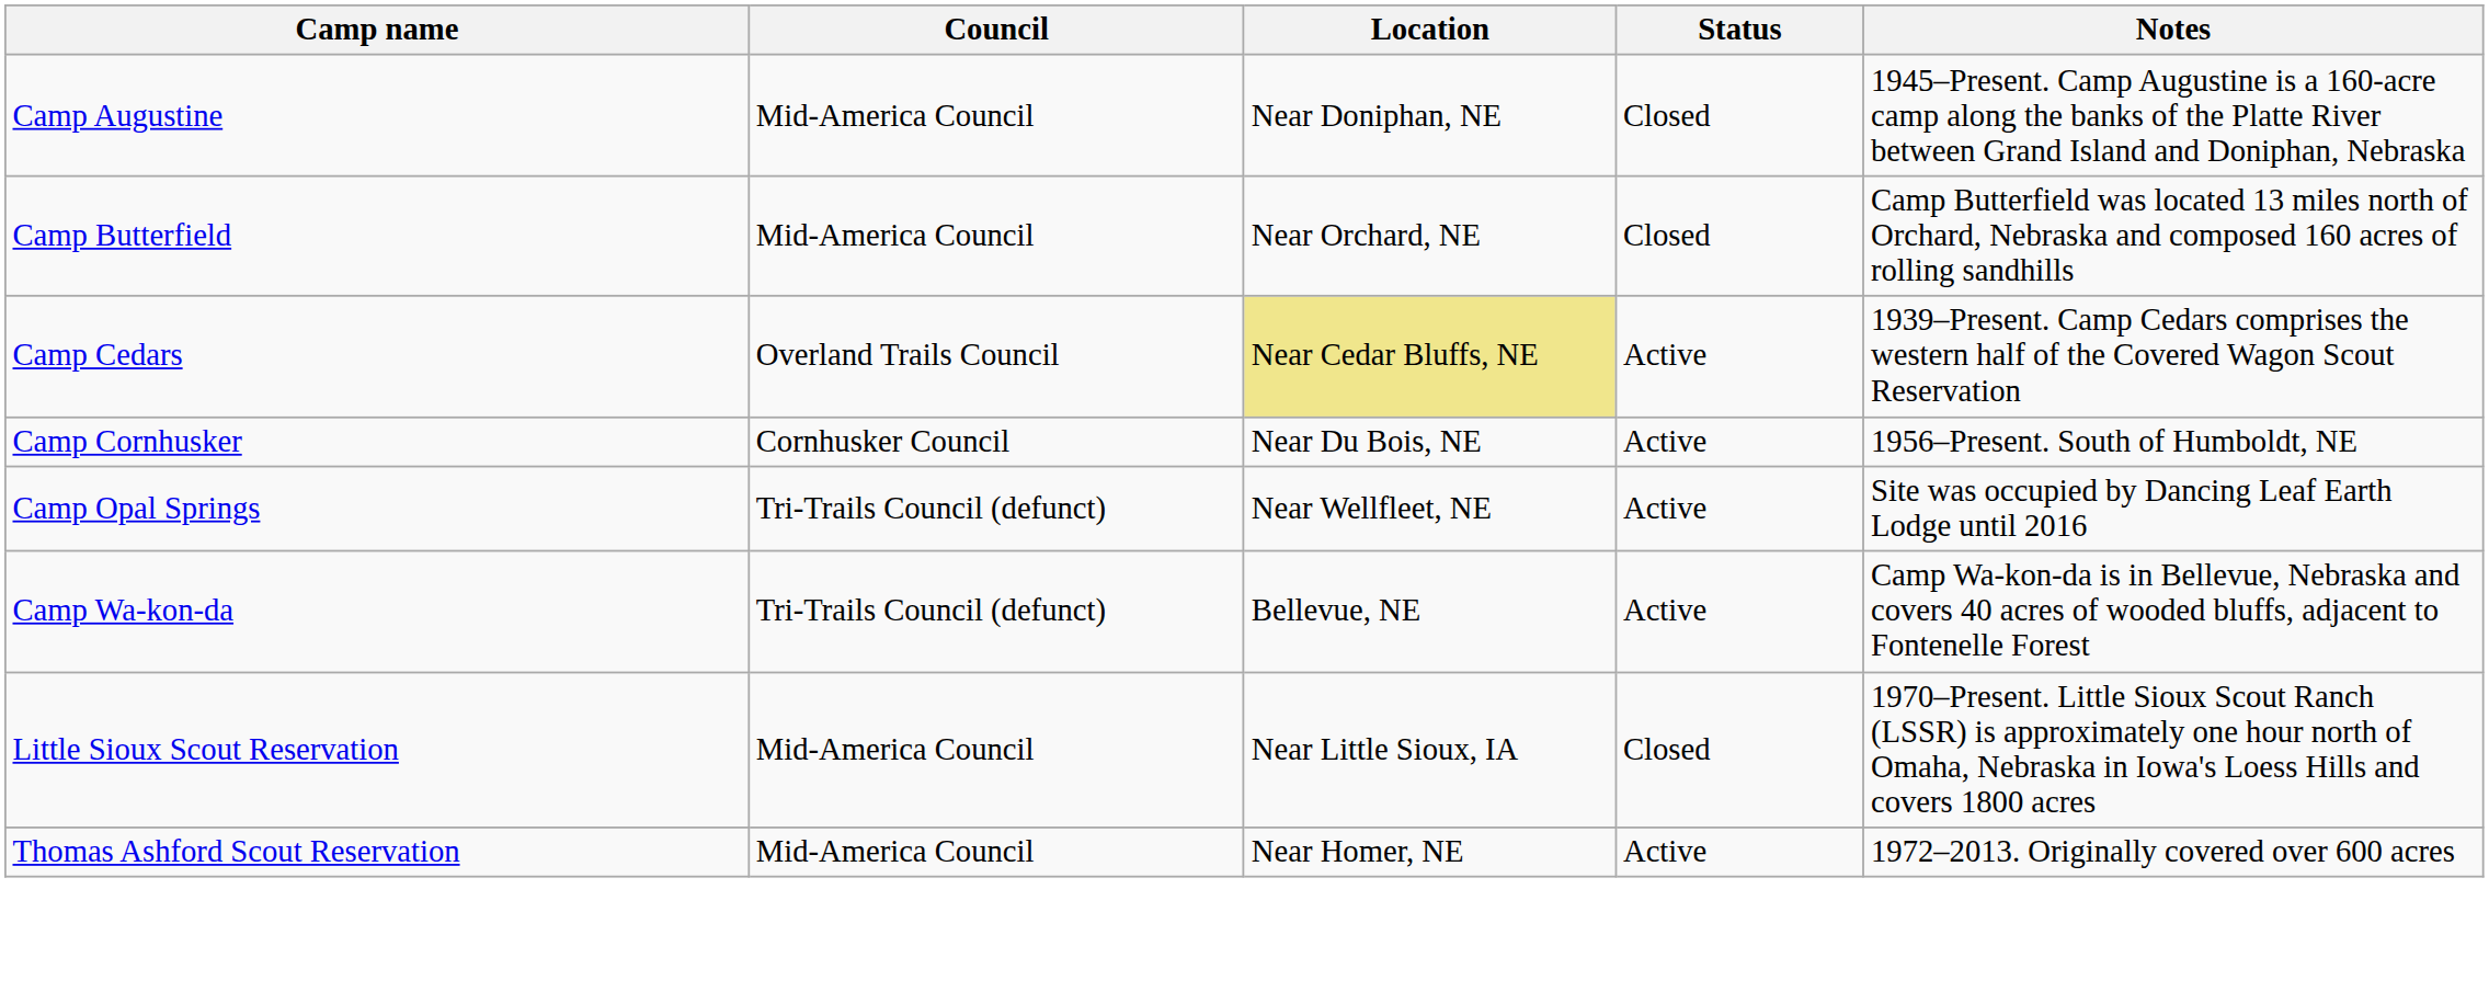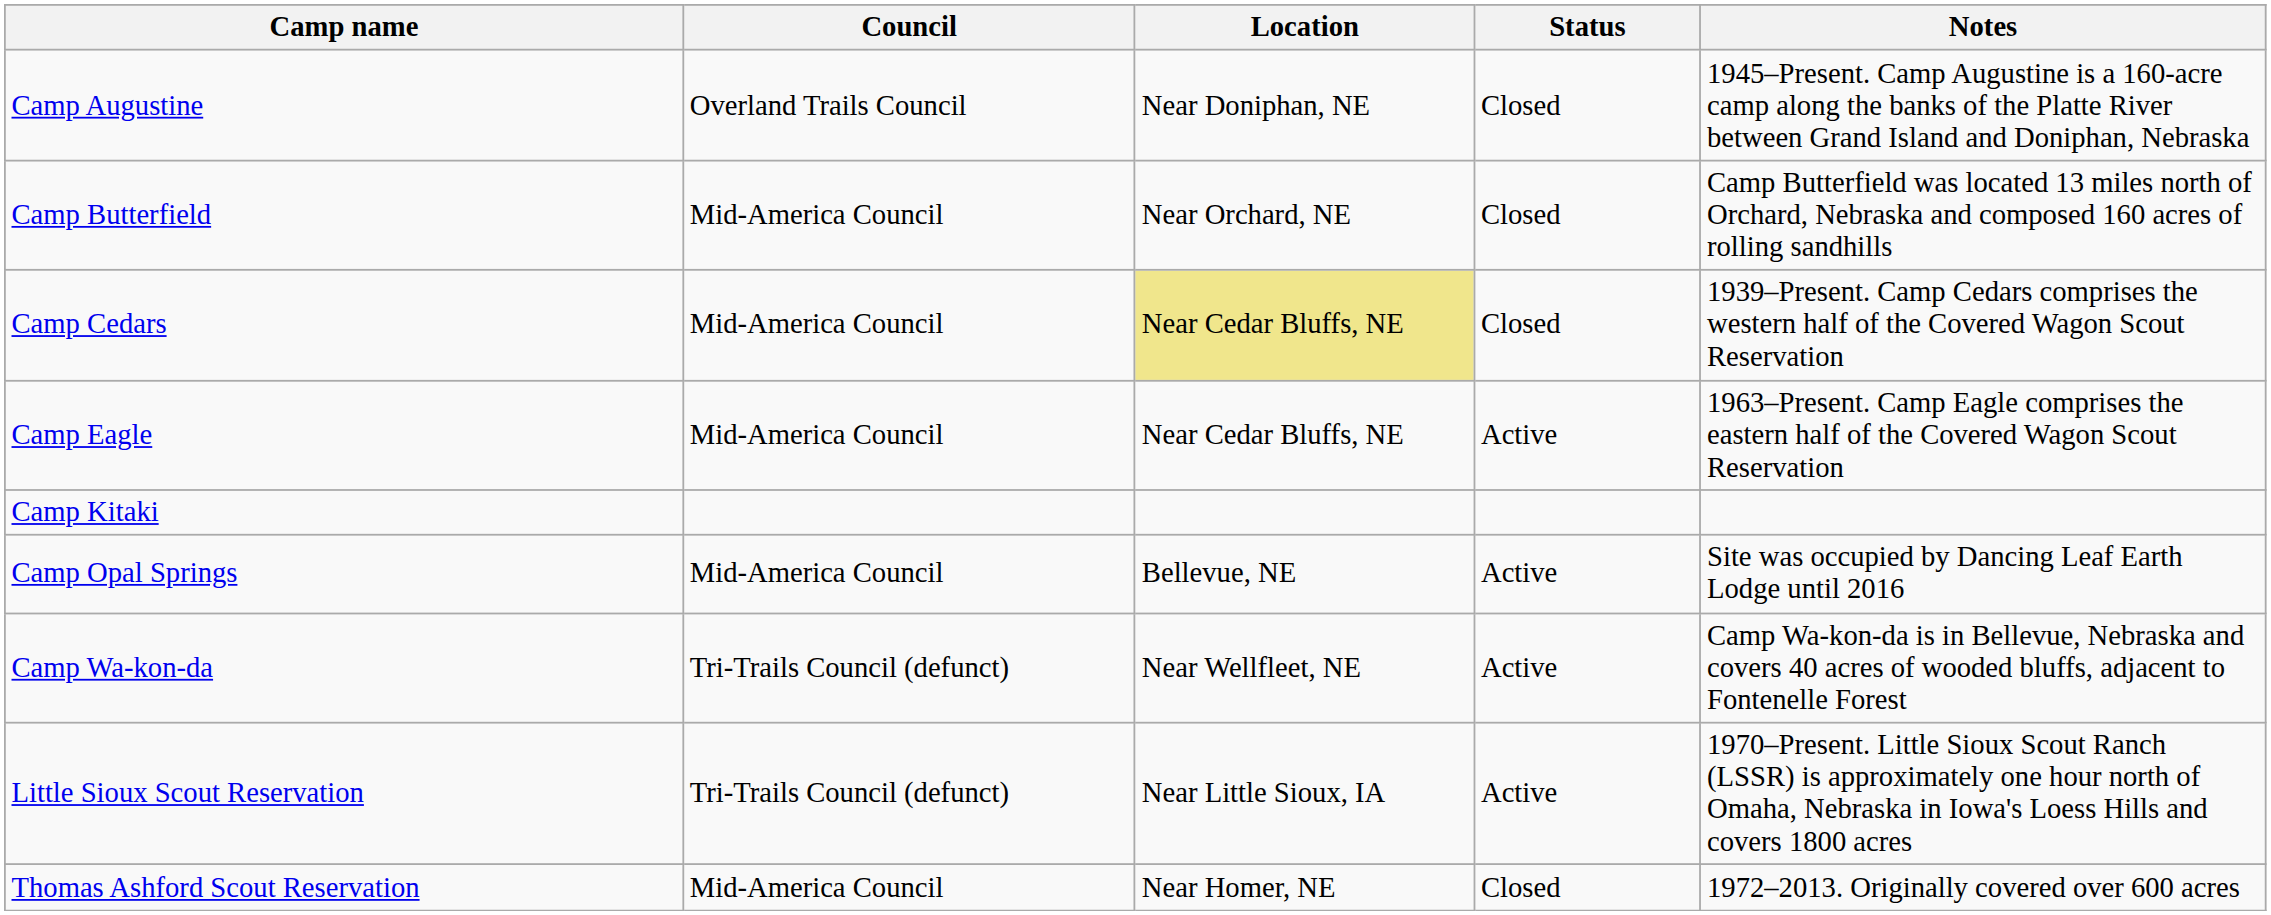Camp Augustine | Council: Mid-America Council -> Overland Trails Council
Camp Cedars | Council: Overland Trails Council -> Mid-America Council
Camp Cedars | Status: Active -> Closed
- row: Camp Cornhusker | Cornhusker Council | Near Du Bois, NE | Active | 1956–Present. South of Humboldt, NE
+ row: Camp Eagle | Mid-America Council | Near Cedar Bluffs, NE | Active | 1963–Present. Camp Eagle comprises the eastern half of the Covered Wagon Scout Reservation
+ row: Camp Kitaki
Camp Opal Springs | Council: Tri-Trails Council (defunct) -> Mid-America Council
Camp Opal Springs | Location: Near Wellfleet, NE -> Bellevue, NE
Camp Wa-kon-da | Location: Bellevue, NE -> Near Wellfleet, NE
Little Sioux Scout Reservation | Council: Mid-America Council -> Tri-Trails Council (defunct)
Little Sioux Scout Reservation | Status: Closed -> Active
Thomas Ashford Scout Reservation | Status: Active -> Closed
